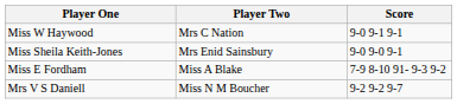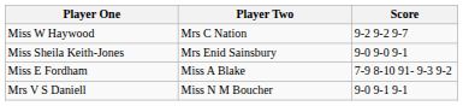Miss W Haywood | Score: 9-0 9-1 9-1 -> 9-2 9-2 9-7
Mrs V S Daniell | Score: 9-2 9-2 9-7 -> 9-0 9-1 9-1
